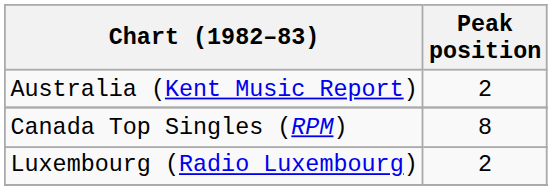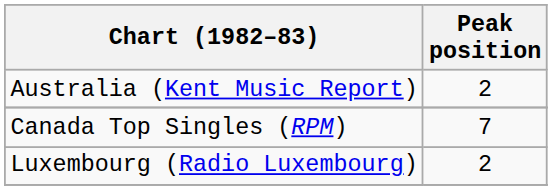Canada Top Singles (RPM) | Peak position: 8 -> 7
